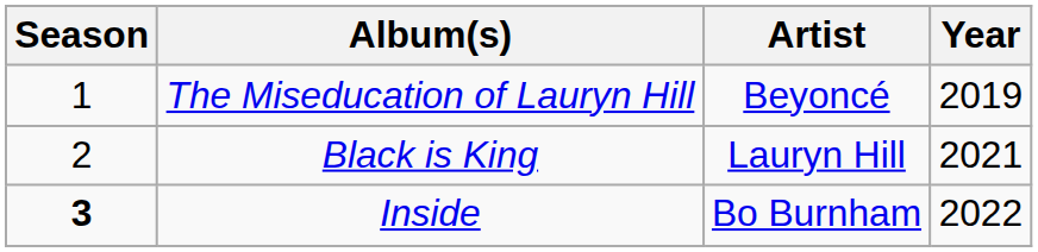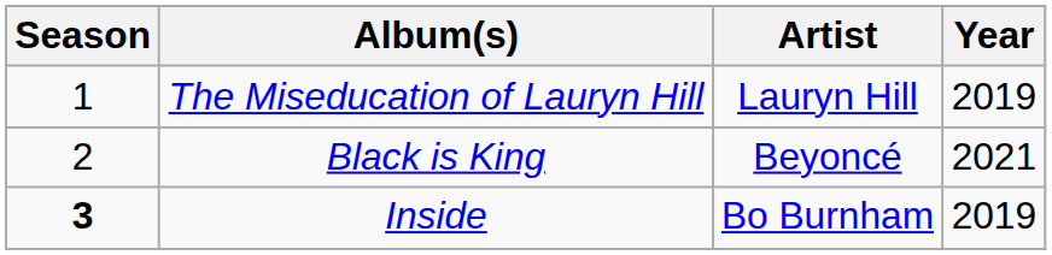The Miseducation of Lauryn Hill | Artist: Beyoncé -> Lauryn Hill
Black is King | Artist: Lauryn Hill -> Beyoncé
Inside | Year: 2022 -> 2019
